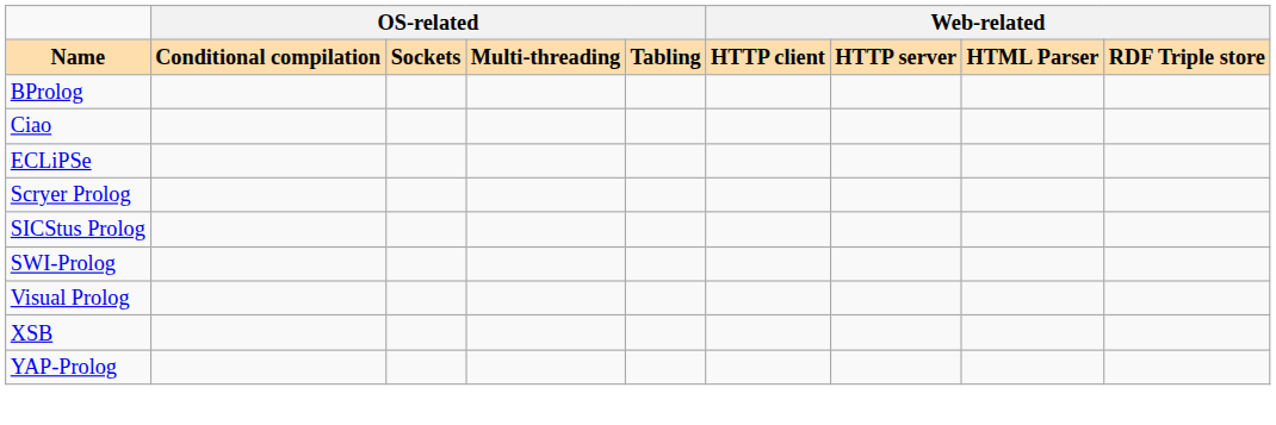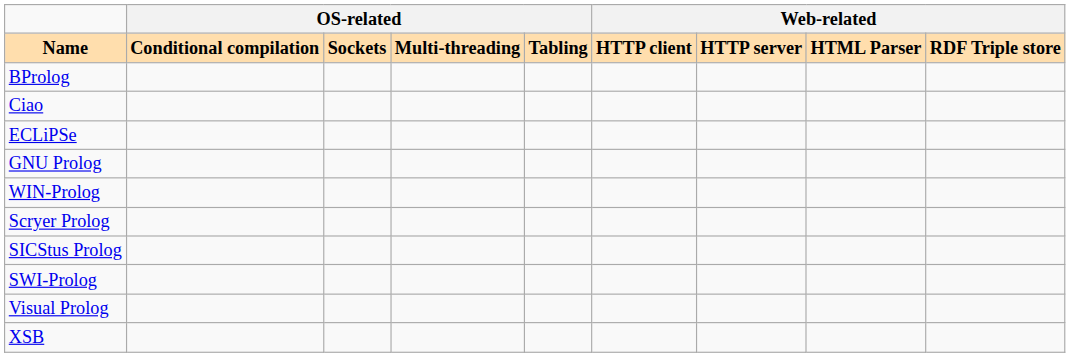+ row: GNU Prolog
+ row: WIN-Prolog
- row: YAP-Prolog
